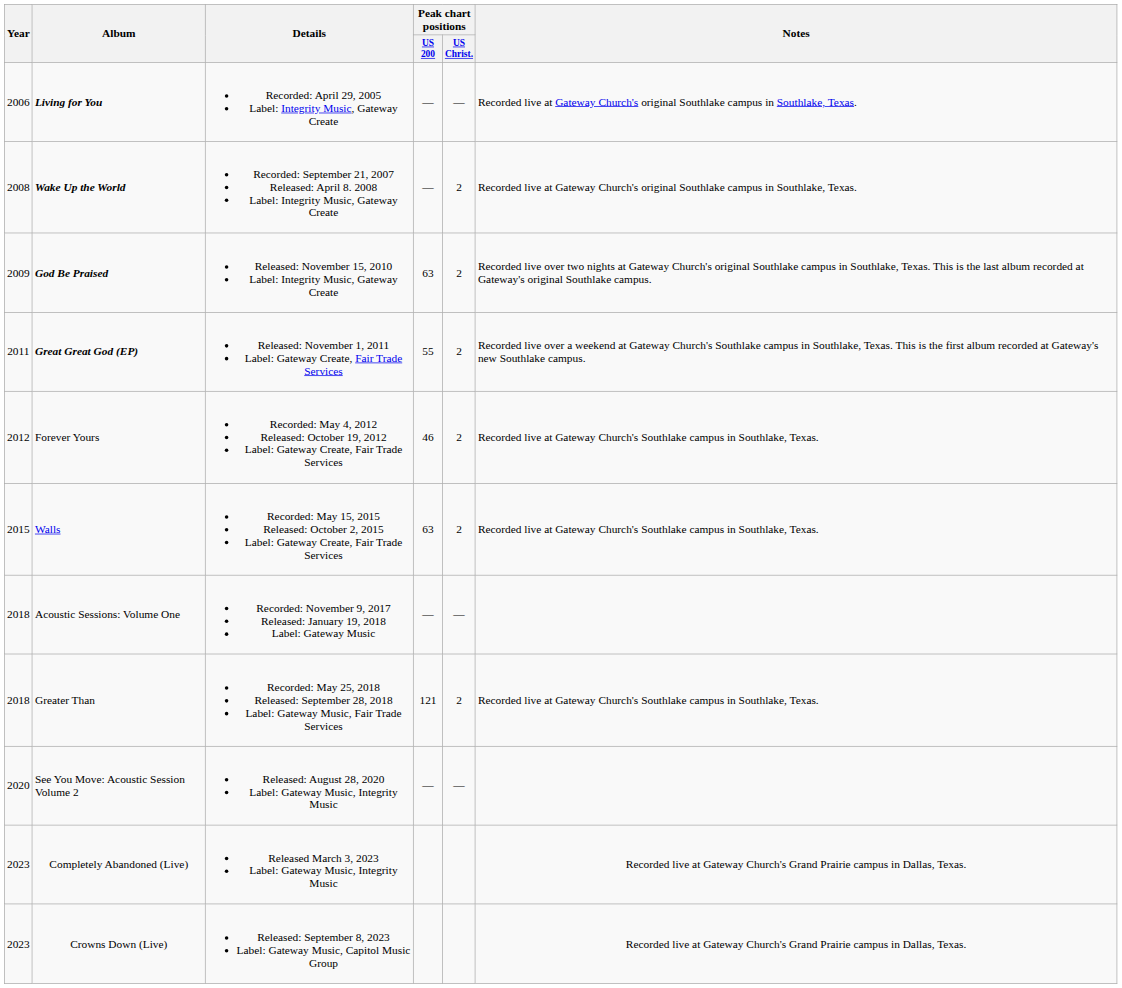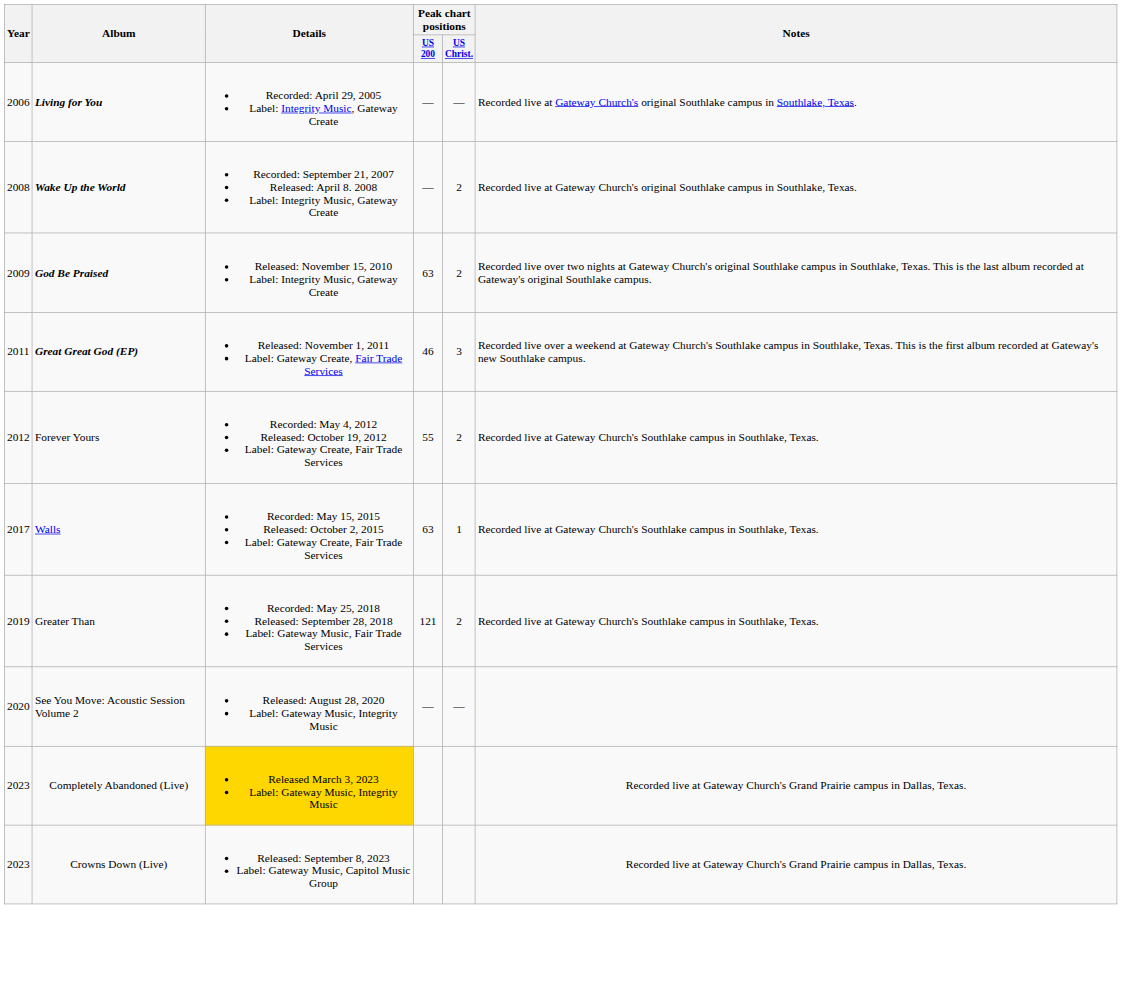Great Great God (EP) | Peak chart positions / US 200: 55 -> 46
Great Great God (EP) | Peak chart positions / US Christ.: 2 -> 3
Forever Yours | Peak chart positions / US 200: 46 -> 55
Walls | Year: 2015 -> 2017
Walls | Peak chart positions / US Christ.: 2 -> 1
- row: 2018 | Acoustic Sessions: Volume One | Recorded: November 9, 2017 Released: January 19, 2018 Label: Gateway Music | — | —
Greater Than | Year: 2018 -> 2019
Completely Abandoned (Live) | Details: no background -> gold background
